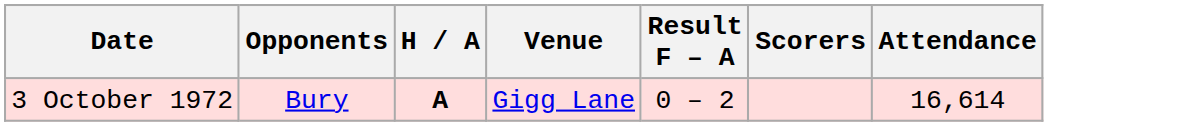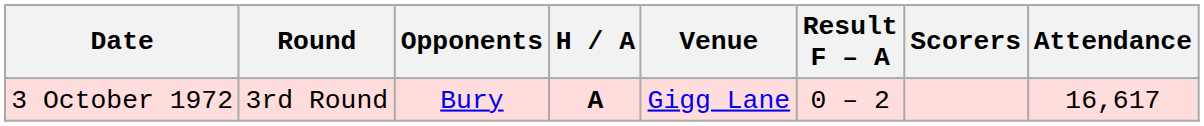+ column: Round | 3rd Round
3 October 1972 | Attendance: 16,614 -> 16,617
